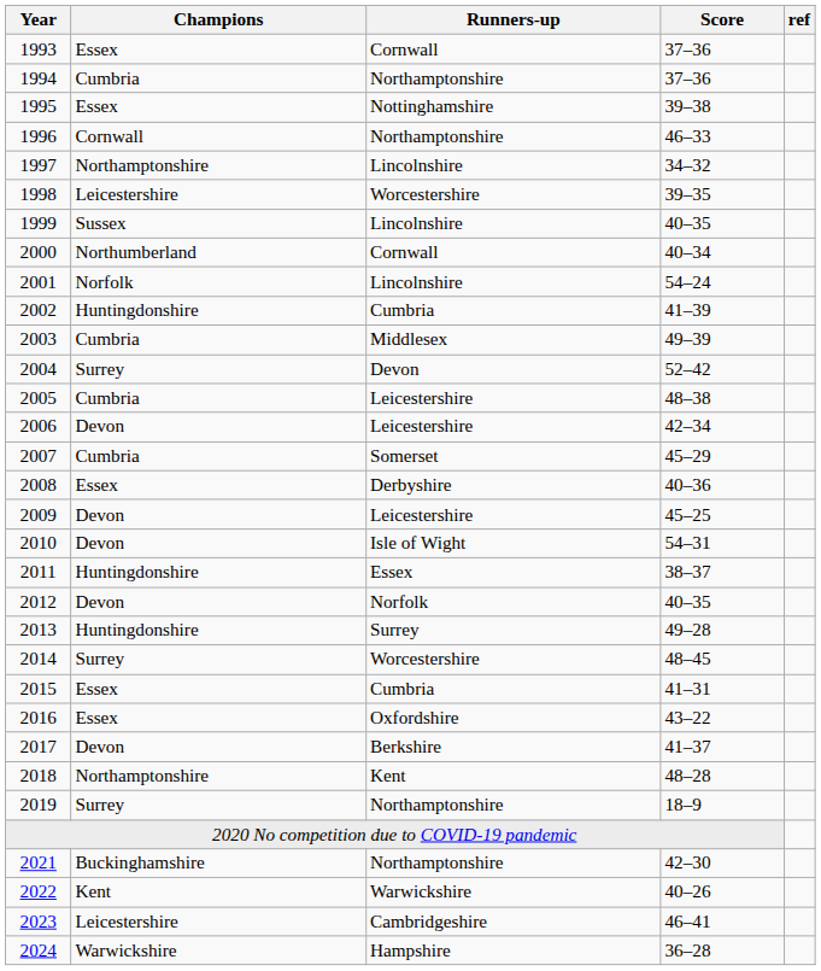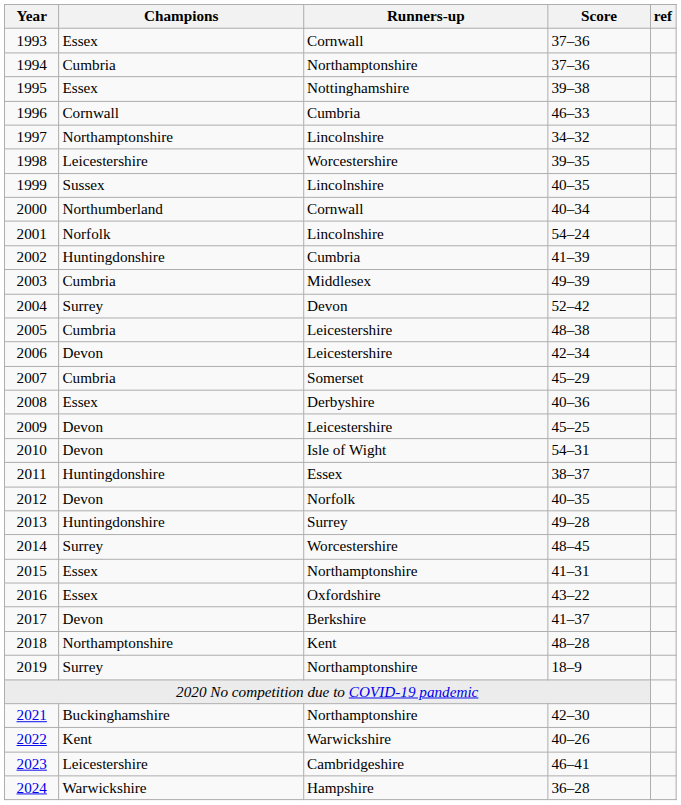1996 | Runners-up: Northamptonshire -> Cumbria
2015 | Runners-up: Cumbria -> Northamptonshire
